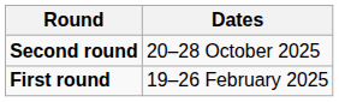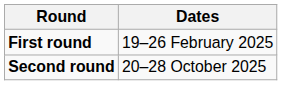rows swapped: First round <-> Second round
